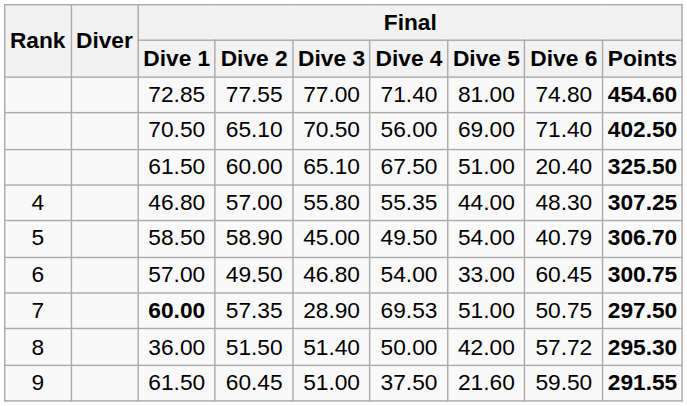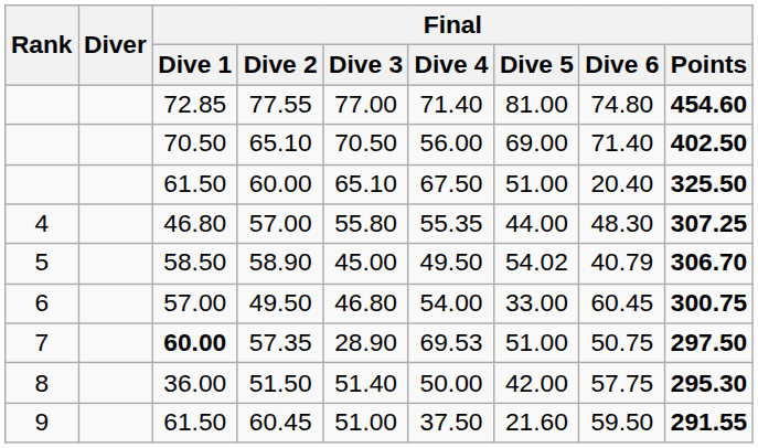58.90 | Final / Dive 5: 54.00 -> 54.02
51.50 | Final / Dive 6: 57.72 -> 57.75
